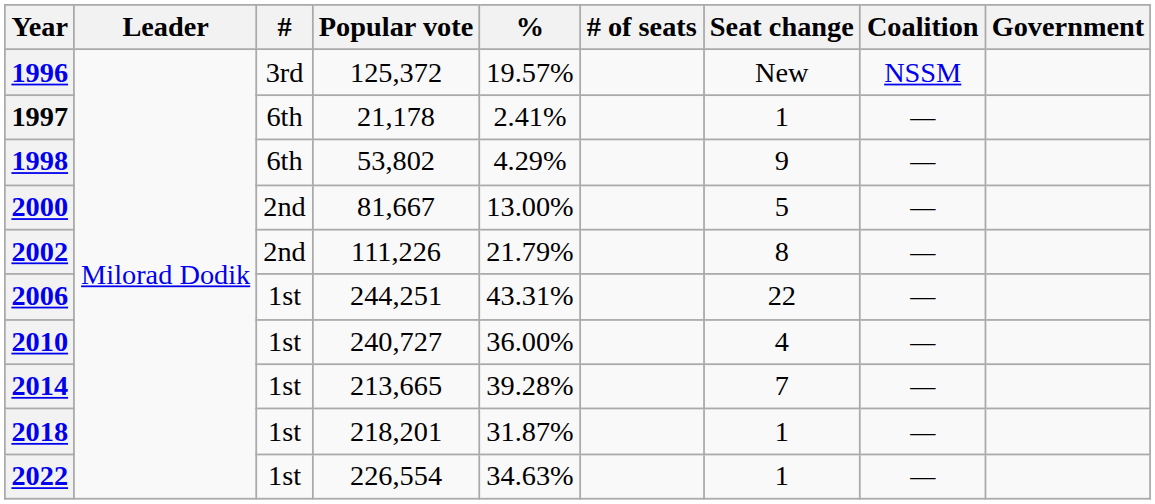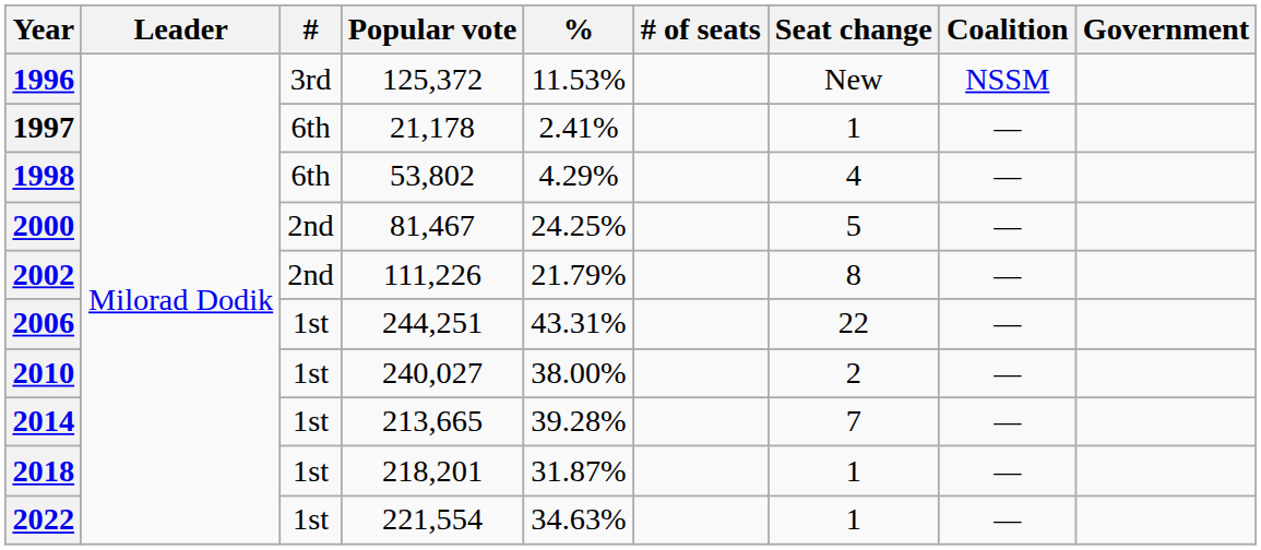1996 | %: 19.57% -> 11.53%
1998 | Seat change: 9 -> 4
2000 | Popular vote: 81,667 -> 81,467
2000 | %: 13.00% -> 24.25%
2010 | Popular vote: 240,727 -> 240,027
2010 | %: 36.00% -> 38.00%
2010 | Seat change: 4 -> 2
2022 | Popular vote: 226,554 -> 221,554
